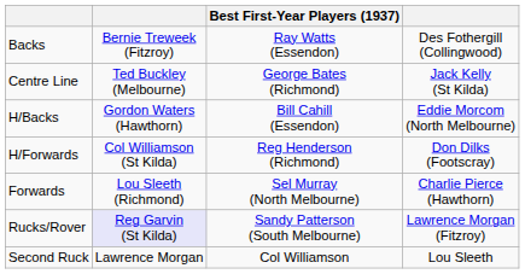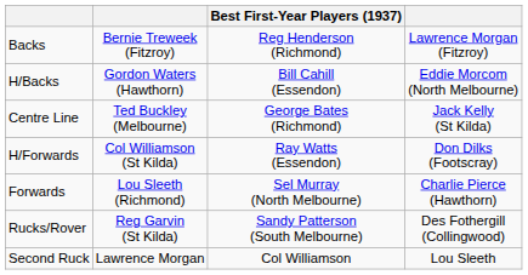Backs | Best First-Year Players (1937): Ray Watts (Essendon) -> Reg Henderson (Richmond)
Backs | column 4: Des Fothergill (Collingwood) -> Lawrence Morgan (Fitzroy)
rows swapped: H/Backs <-> Centre Line
H/Forwards | Best First-Year Players (1937): Reg Henderson (Richmond) -> Ray Watts (Essendon)
Rucks/Rover | column 2: lavender background -> no background
Rucks/Rover | column 4: Lawrence Morgan (Fitzroy) -> Des Fothergill (Collingwood)
